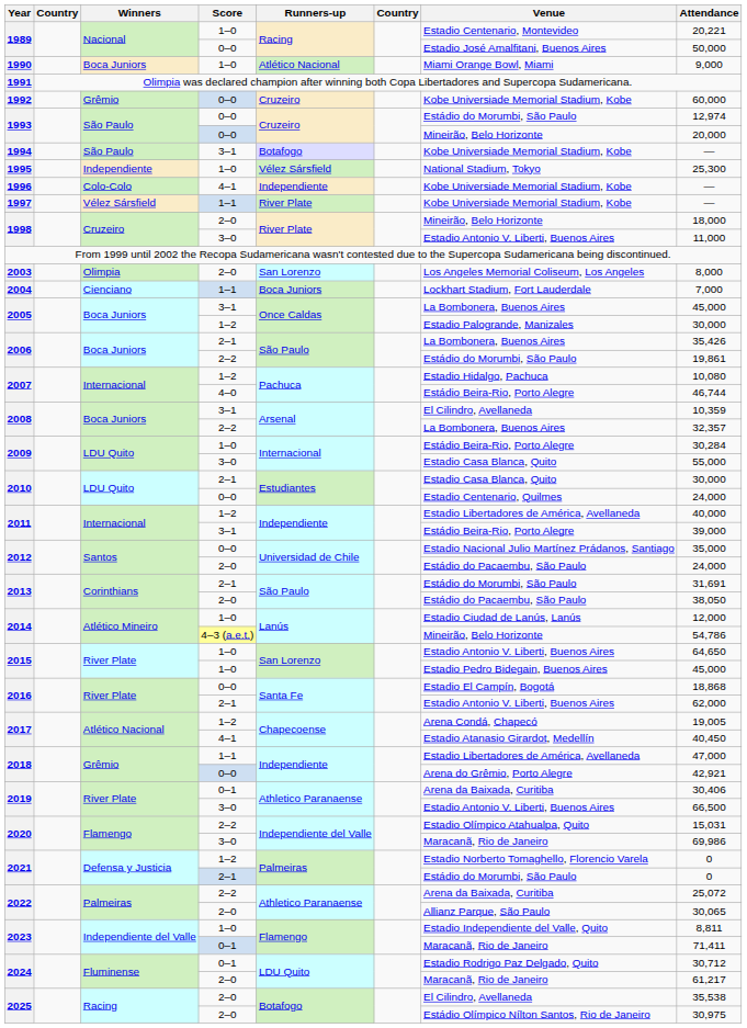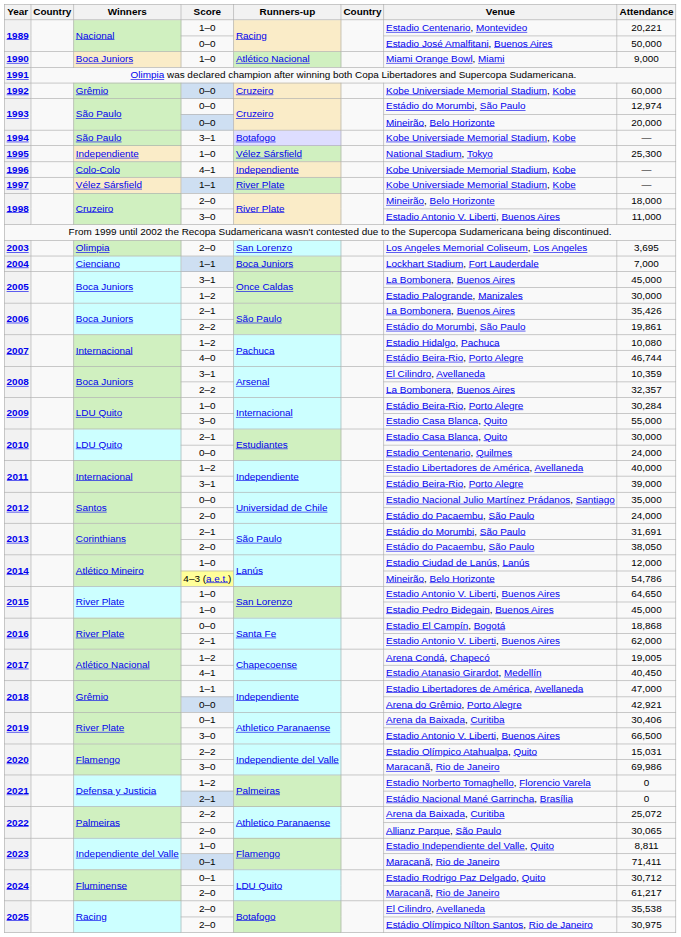2003 | Attendance: 8,000 -> 3,695
2021 / 2–1 | Venue: Estádio do Morumbi, São Paulo -> Estádio Nacional Mané Garrincha, Brasília
